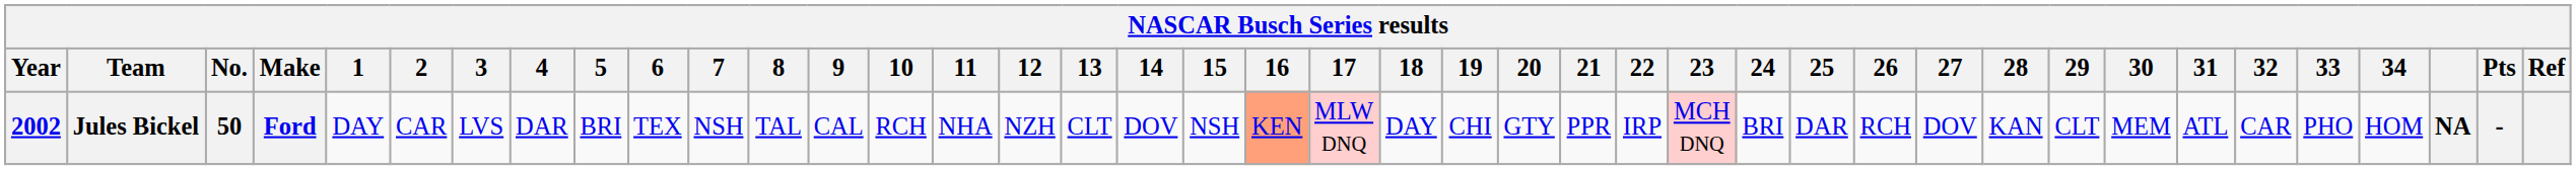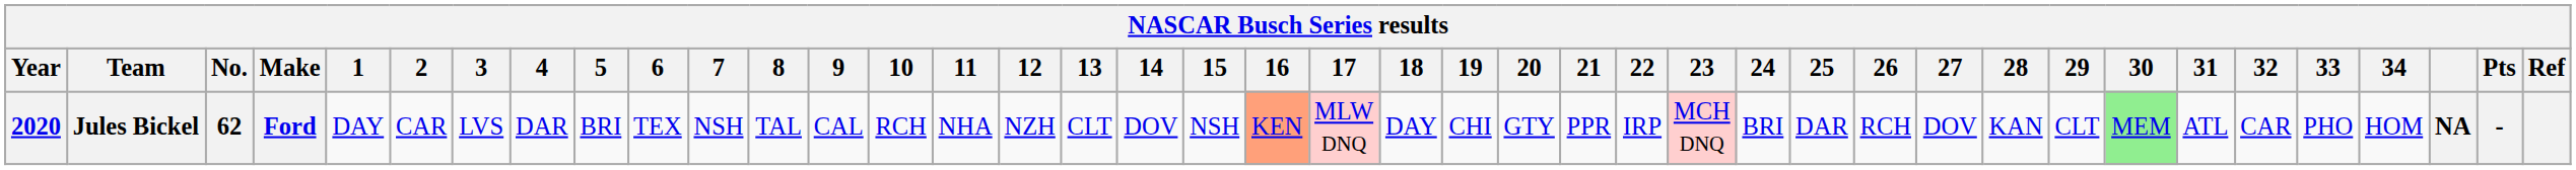Jules Bickel | Year: 2002 -> 2020
Jules Bickel | No.: 50 -> 62
Jules Bickel | 30: no background -> lightgreen background
